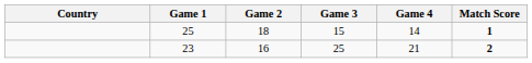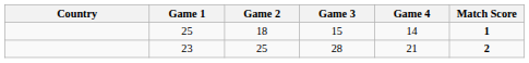23 | Game 2: 16 -> 25
23 | Game 3: 25 -> 28
